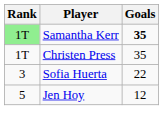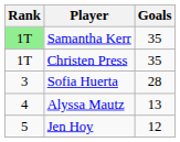Samantha Kerr | Goals: bold -> normal
Sofia Huerta | Goals: 22 -> 28
+ row: 4 | Alyssa Mautz | 13
